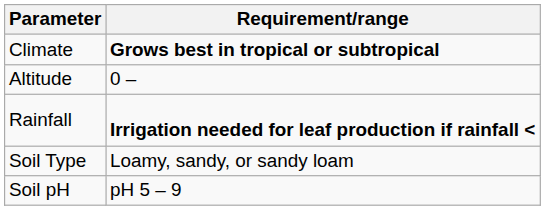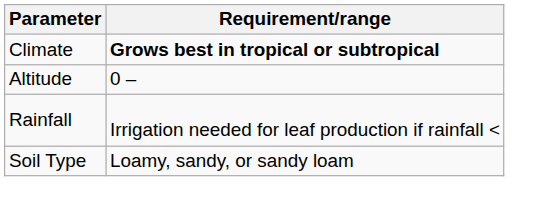Rainfall | Requirement/range: bold -> normal
- row: Soil pH | pH 5 – 9
